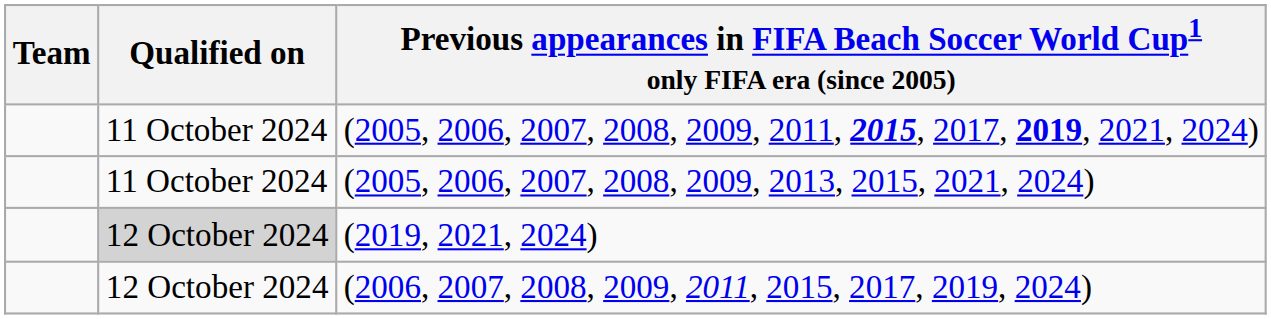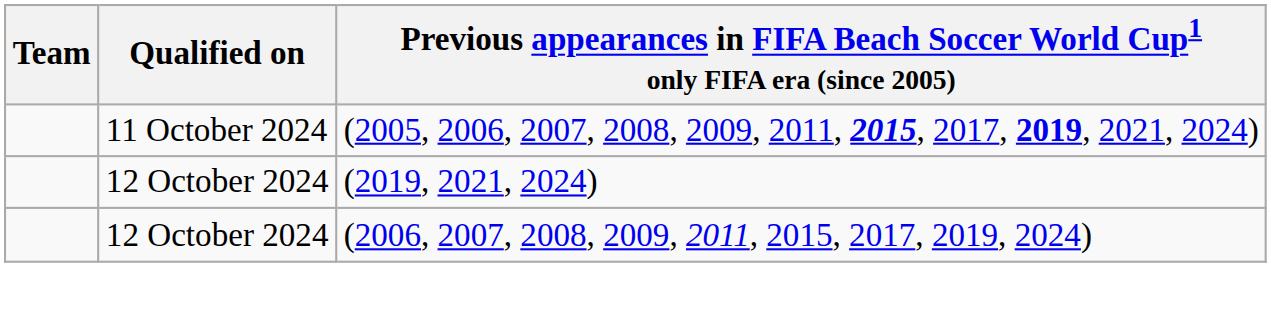- row: 11 October 2024 | (2005, 2006, 2007, 2008, 2009, 2013, 2015, 2021, 2024)
(2019, 2021, 2024) | Qualified on: lightgrey background -> no background
